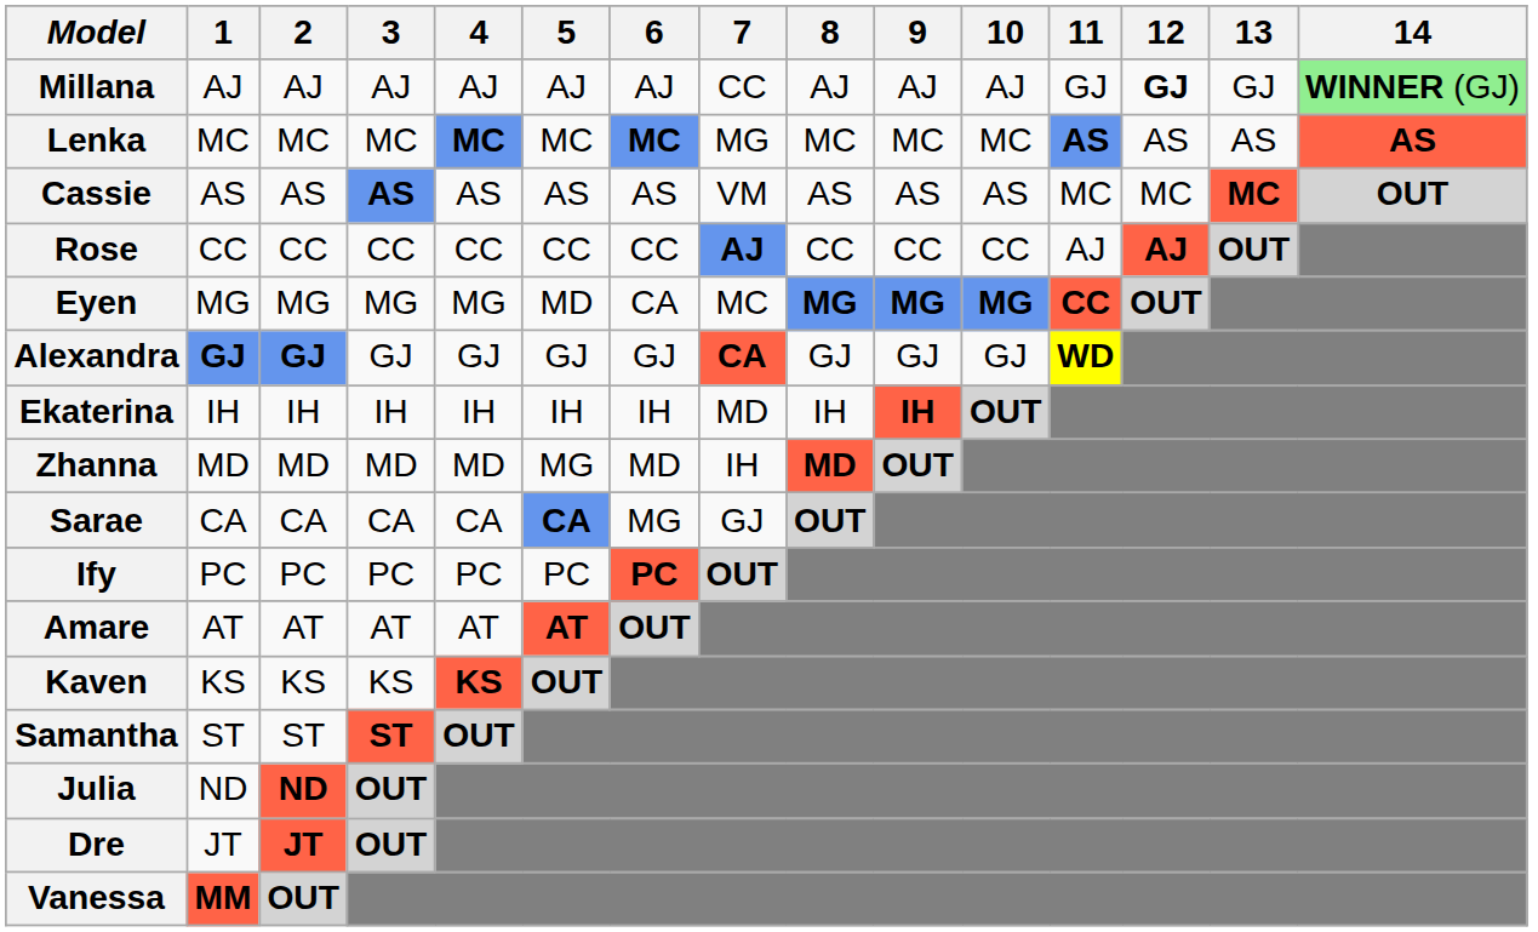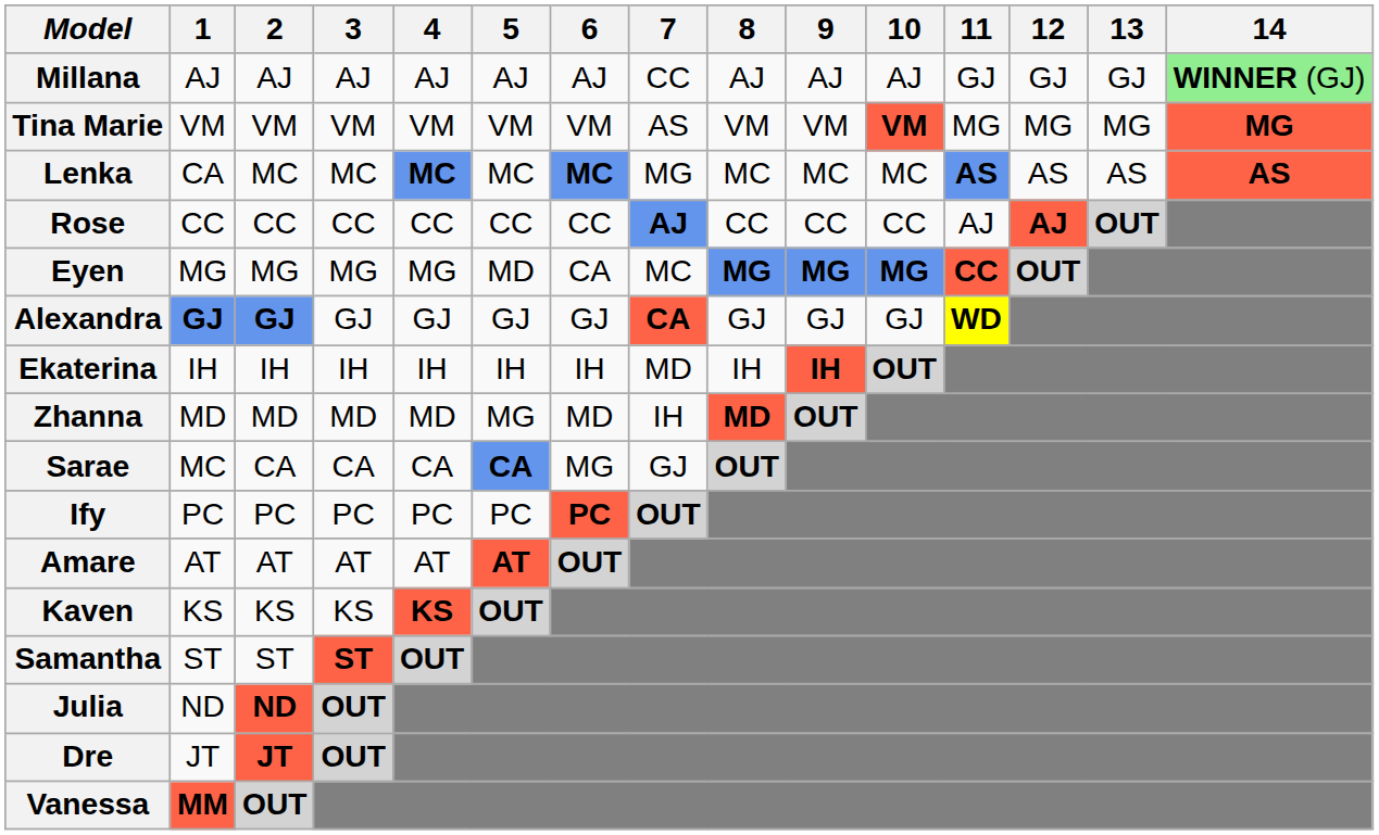Millana | 12: bold -> normal
+ row: Tina Marie | VM | VM | VM | VM | VM | VM | AS | VM | VM | VM | MG | MG | MG | MG
Lenka | 1: MC -> CA
- row: Cassie | AS | AS | AS | AS | AS | AS | VM | AS | AS | AS | MC | MC | MC | OUT
Sarae | 1: CA -> MC
